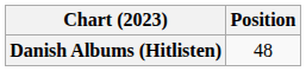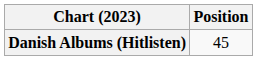Danish Albums (Hitlisten) | Position: 48 -> 45
